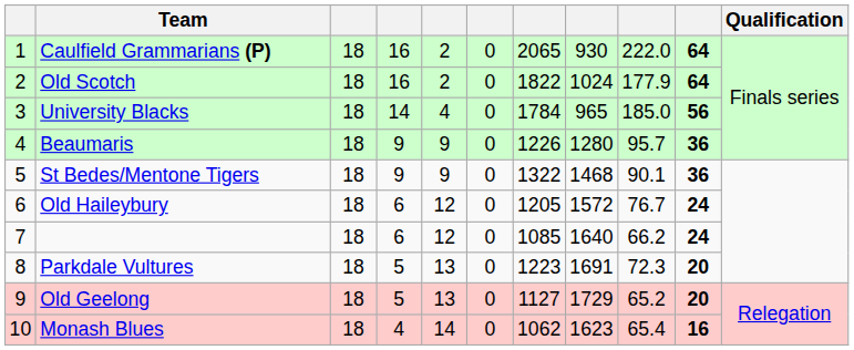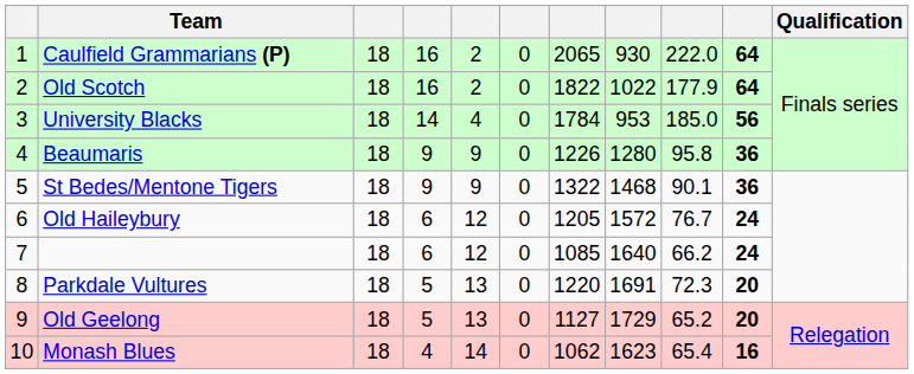Old Scotch | column 8: 1024 -> 1022
University Blacks | column 8: 965 -> 953
Beaumaris | column 9: 95.7 -> 95.8
Parkdale Vultures | column 7: 1223 -> 1220
